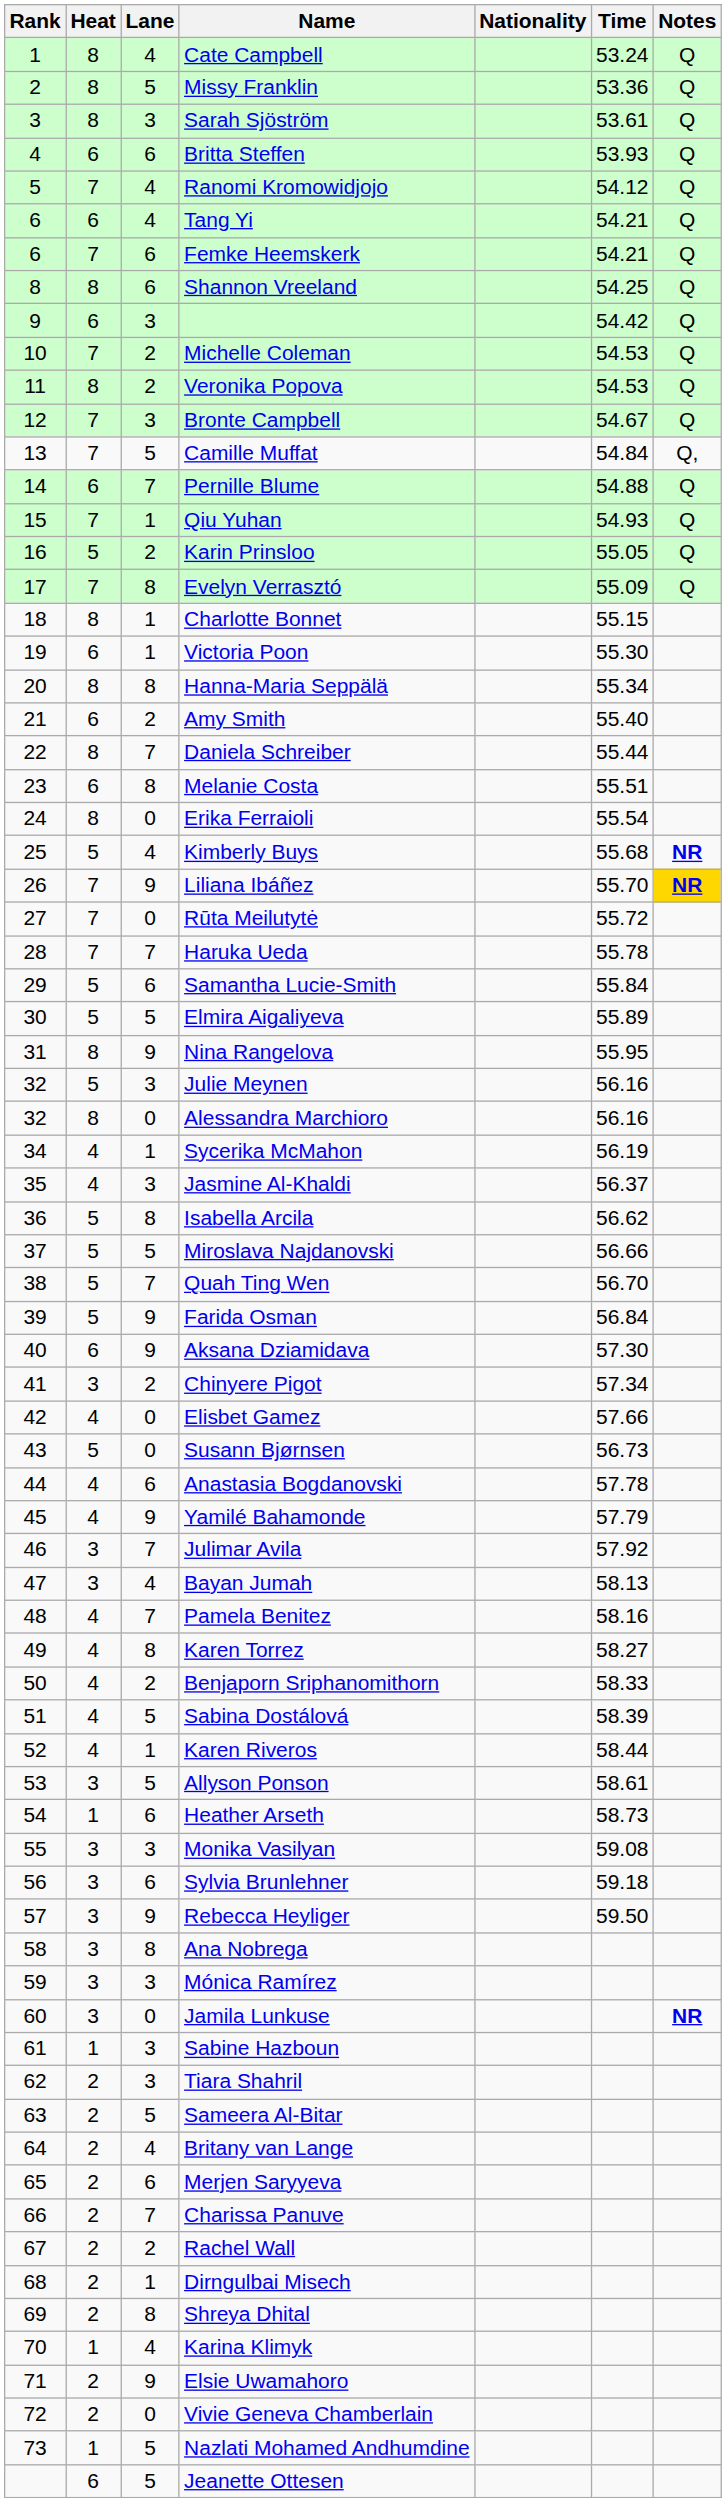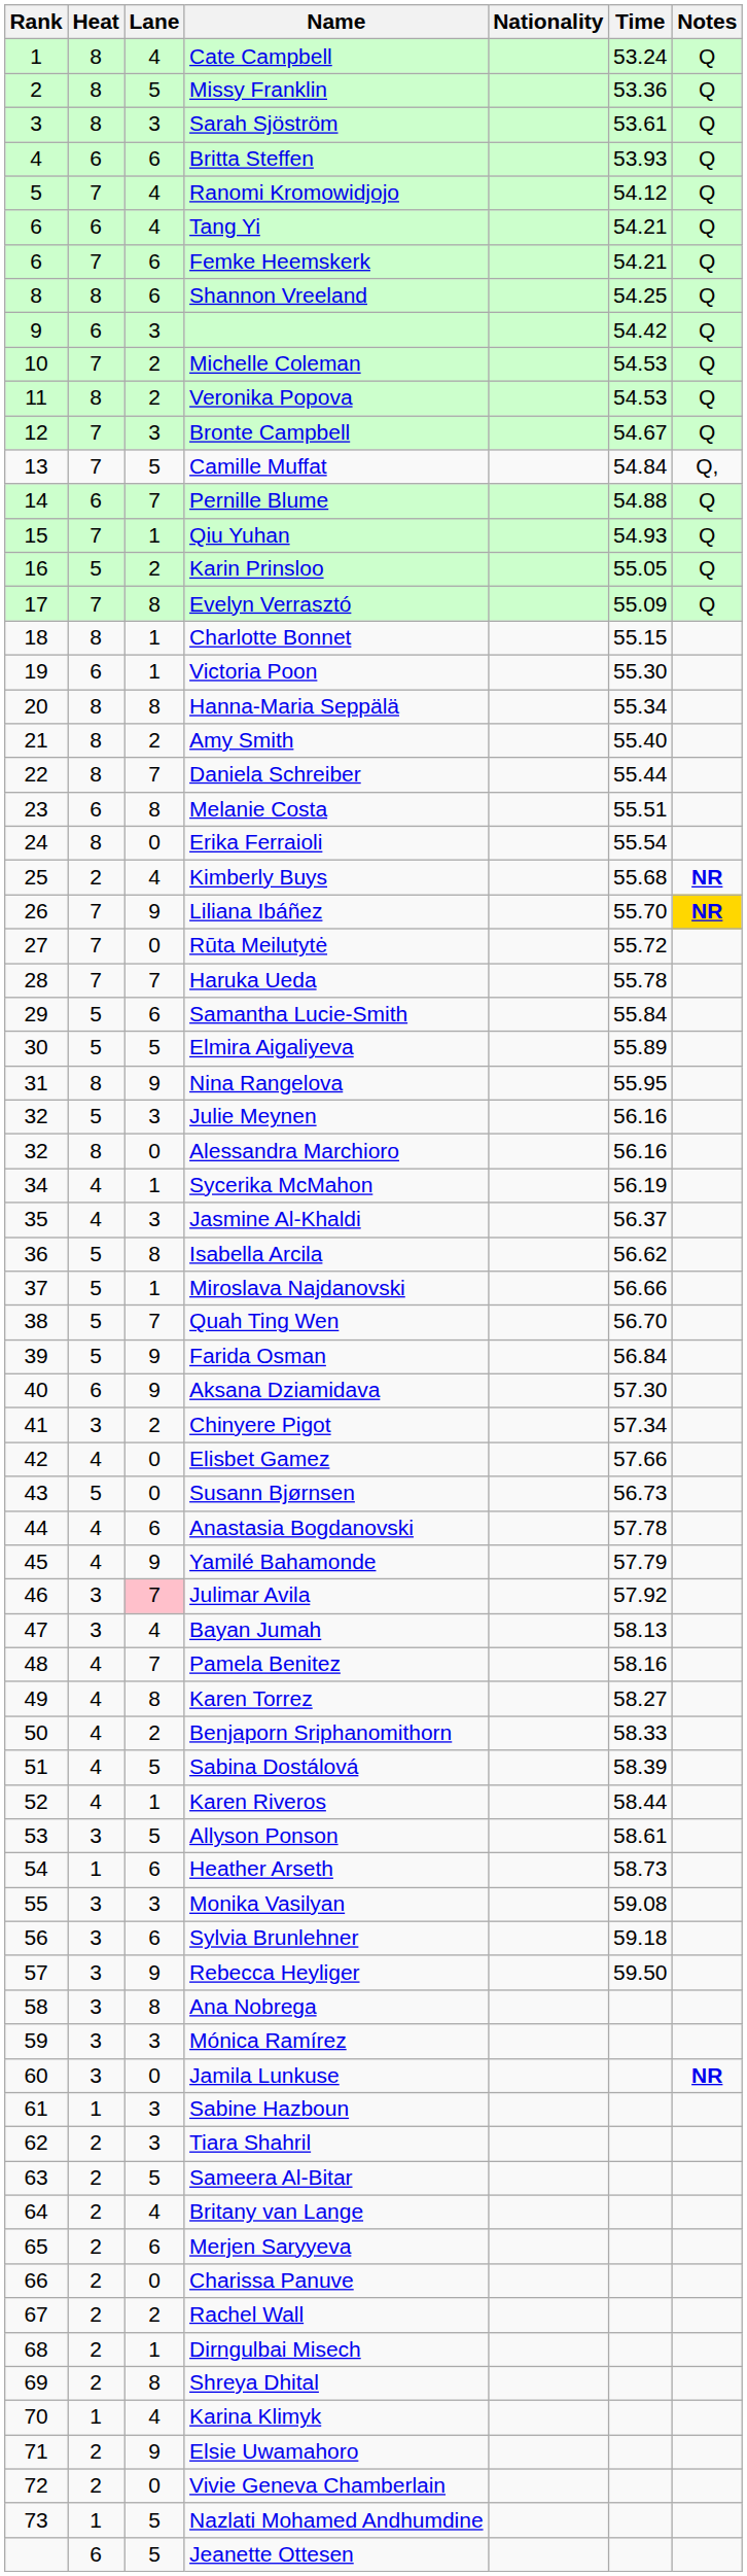Amy Smith | Heat: 6 -> 8
Kimberly Buys | Heat: 5 -> 2
Miroslava Najdanovski | Lane: 5 -> 1
Julimar Avila | Lane: no background -> pink background
Charissa Panuve | Lane: 7 -> 0
